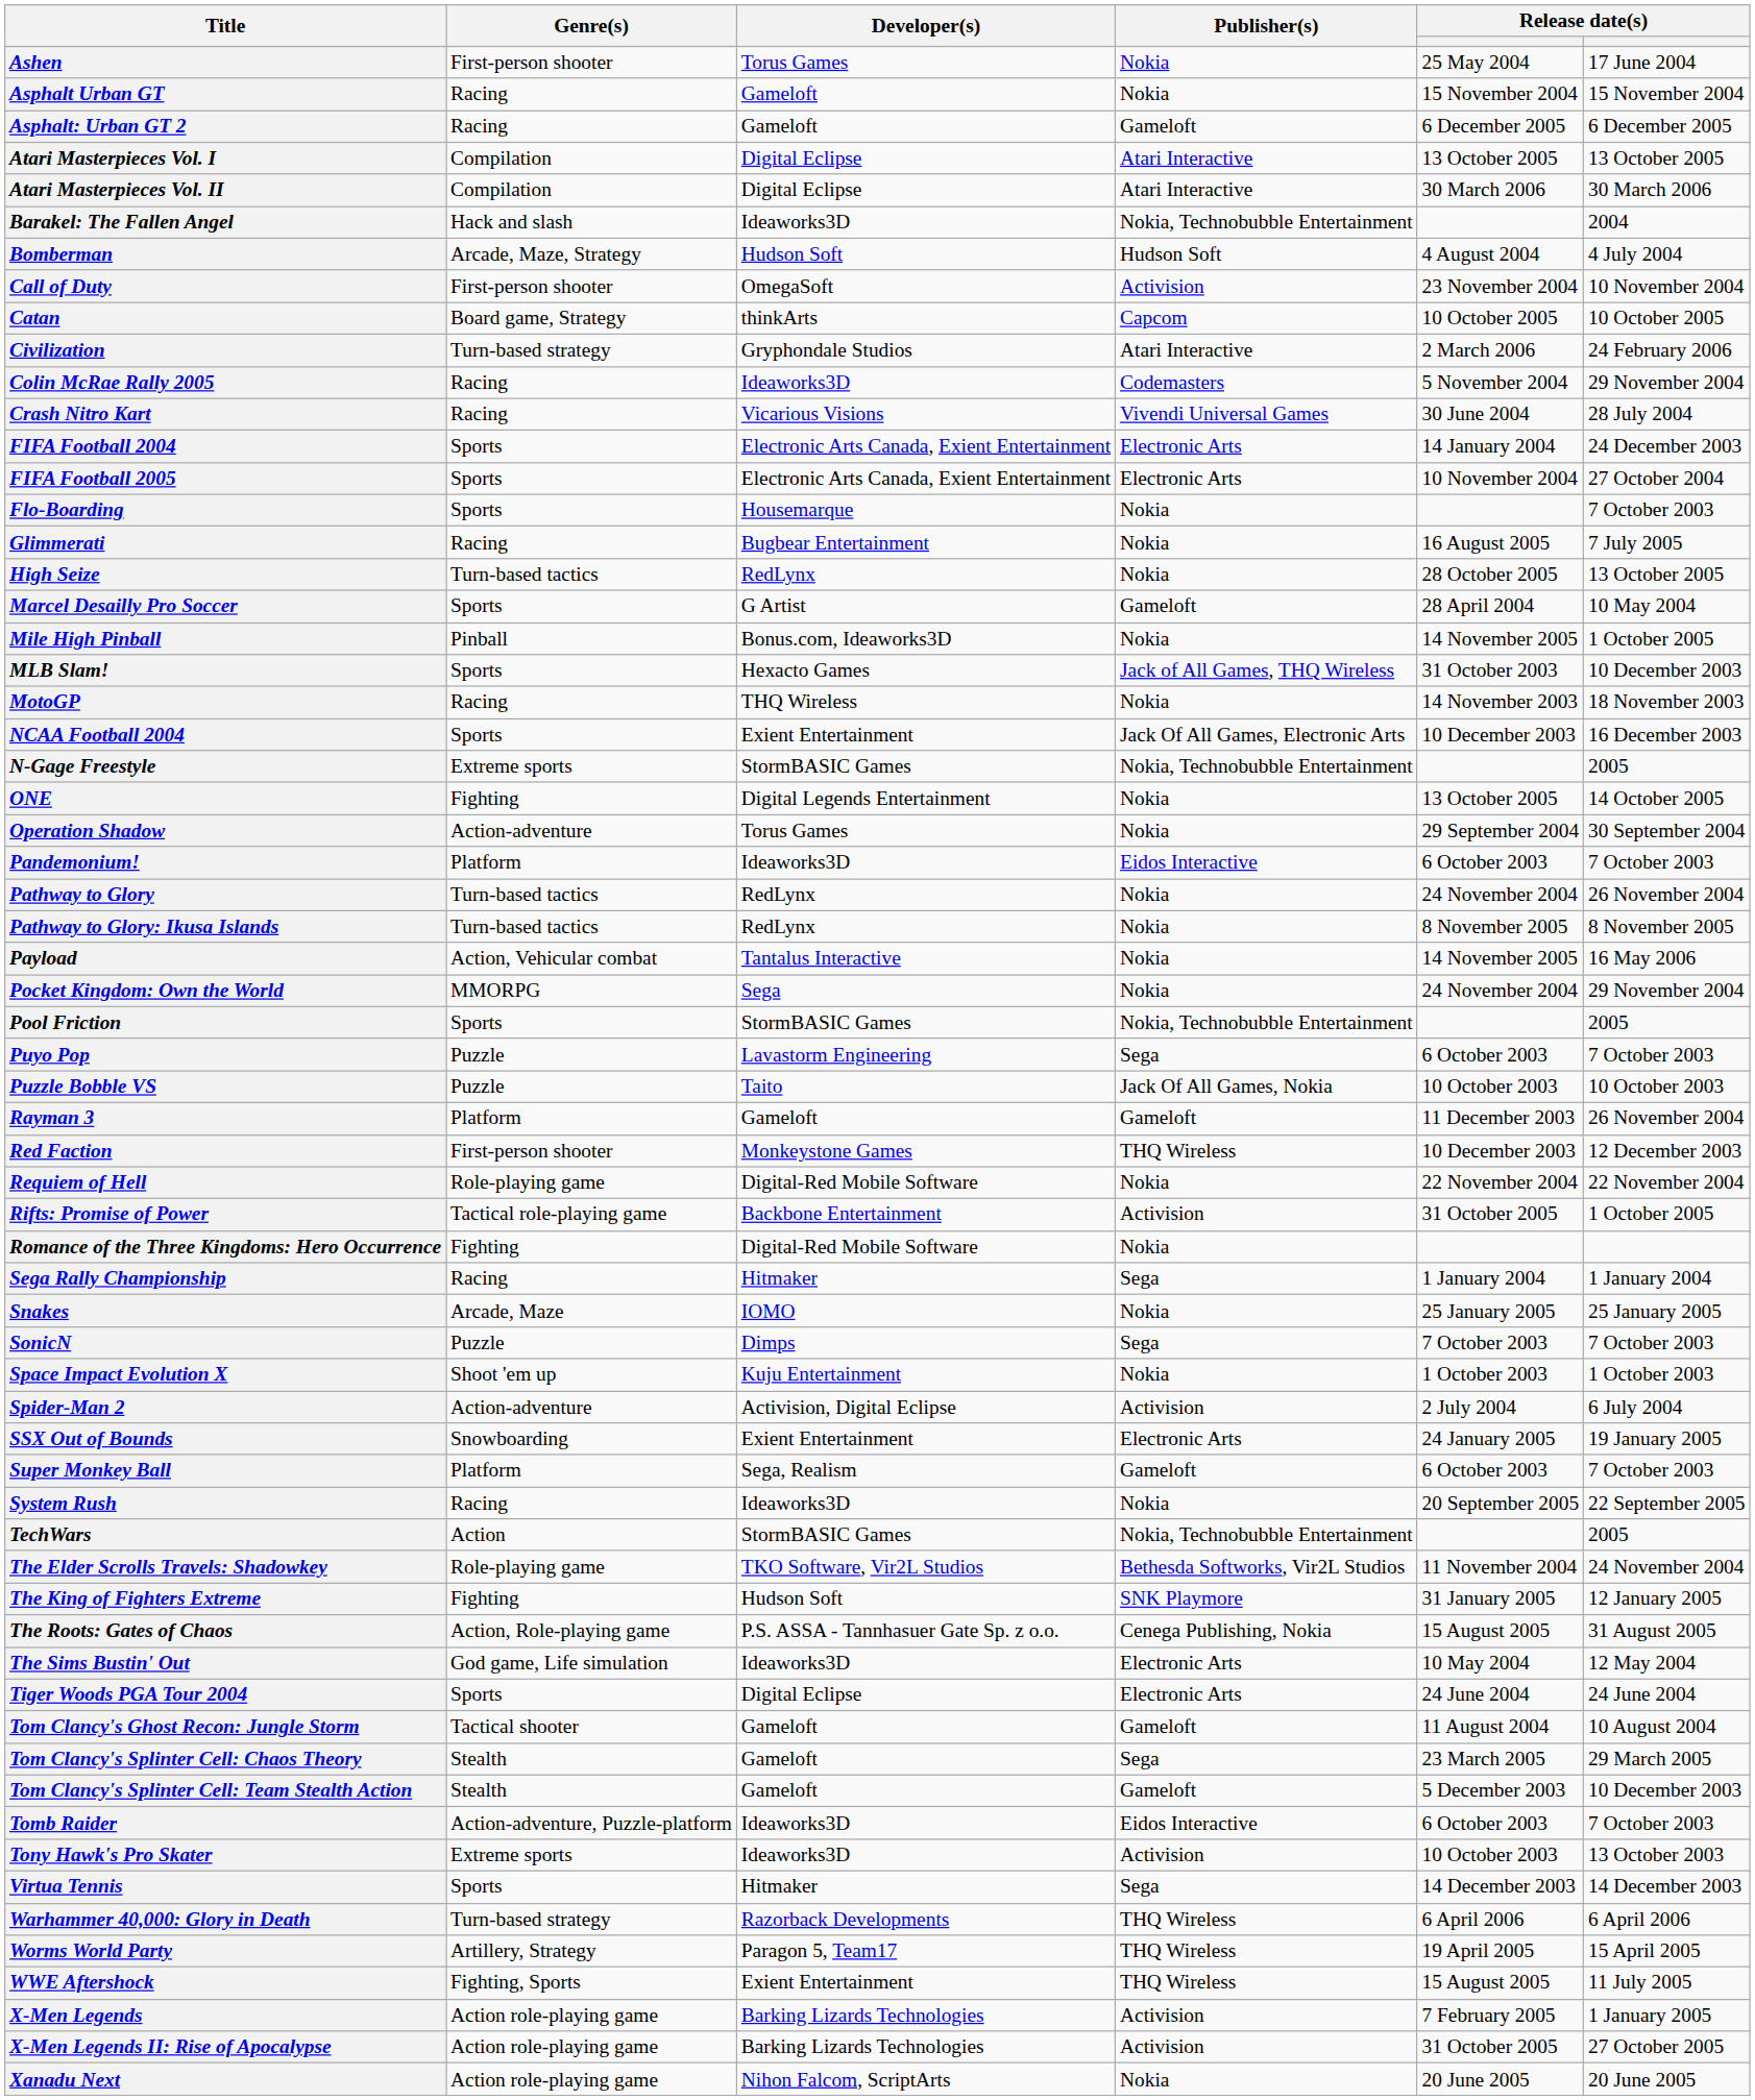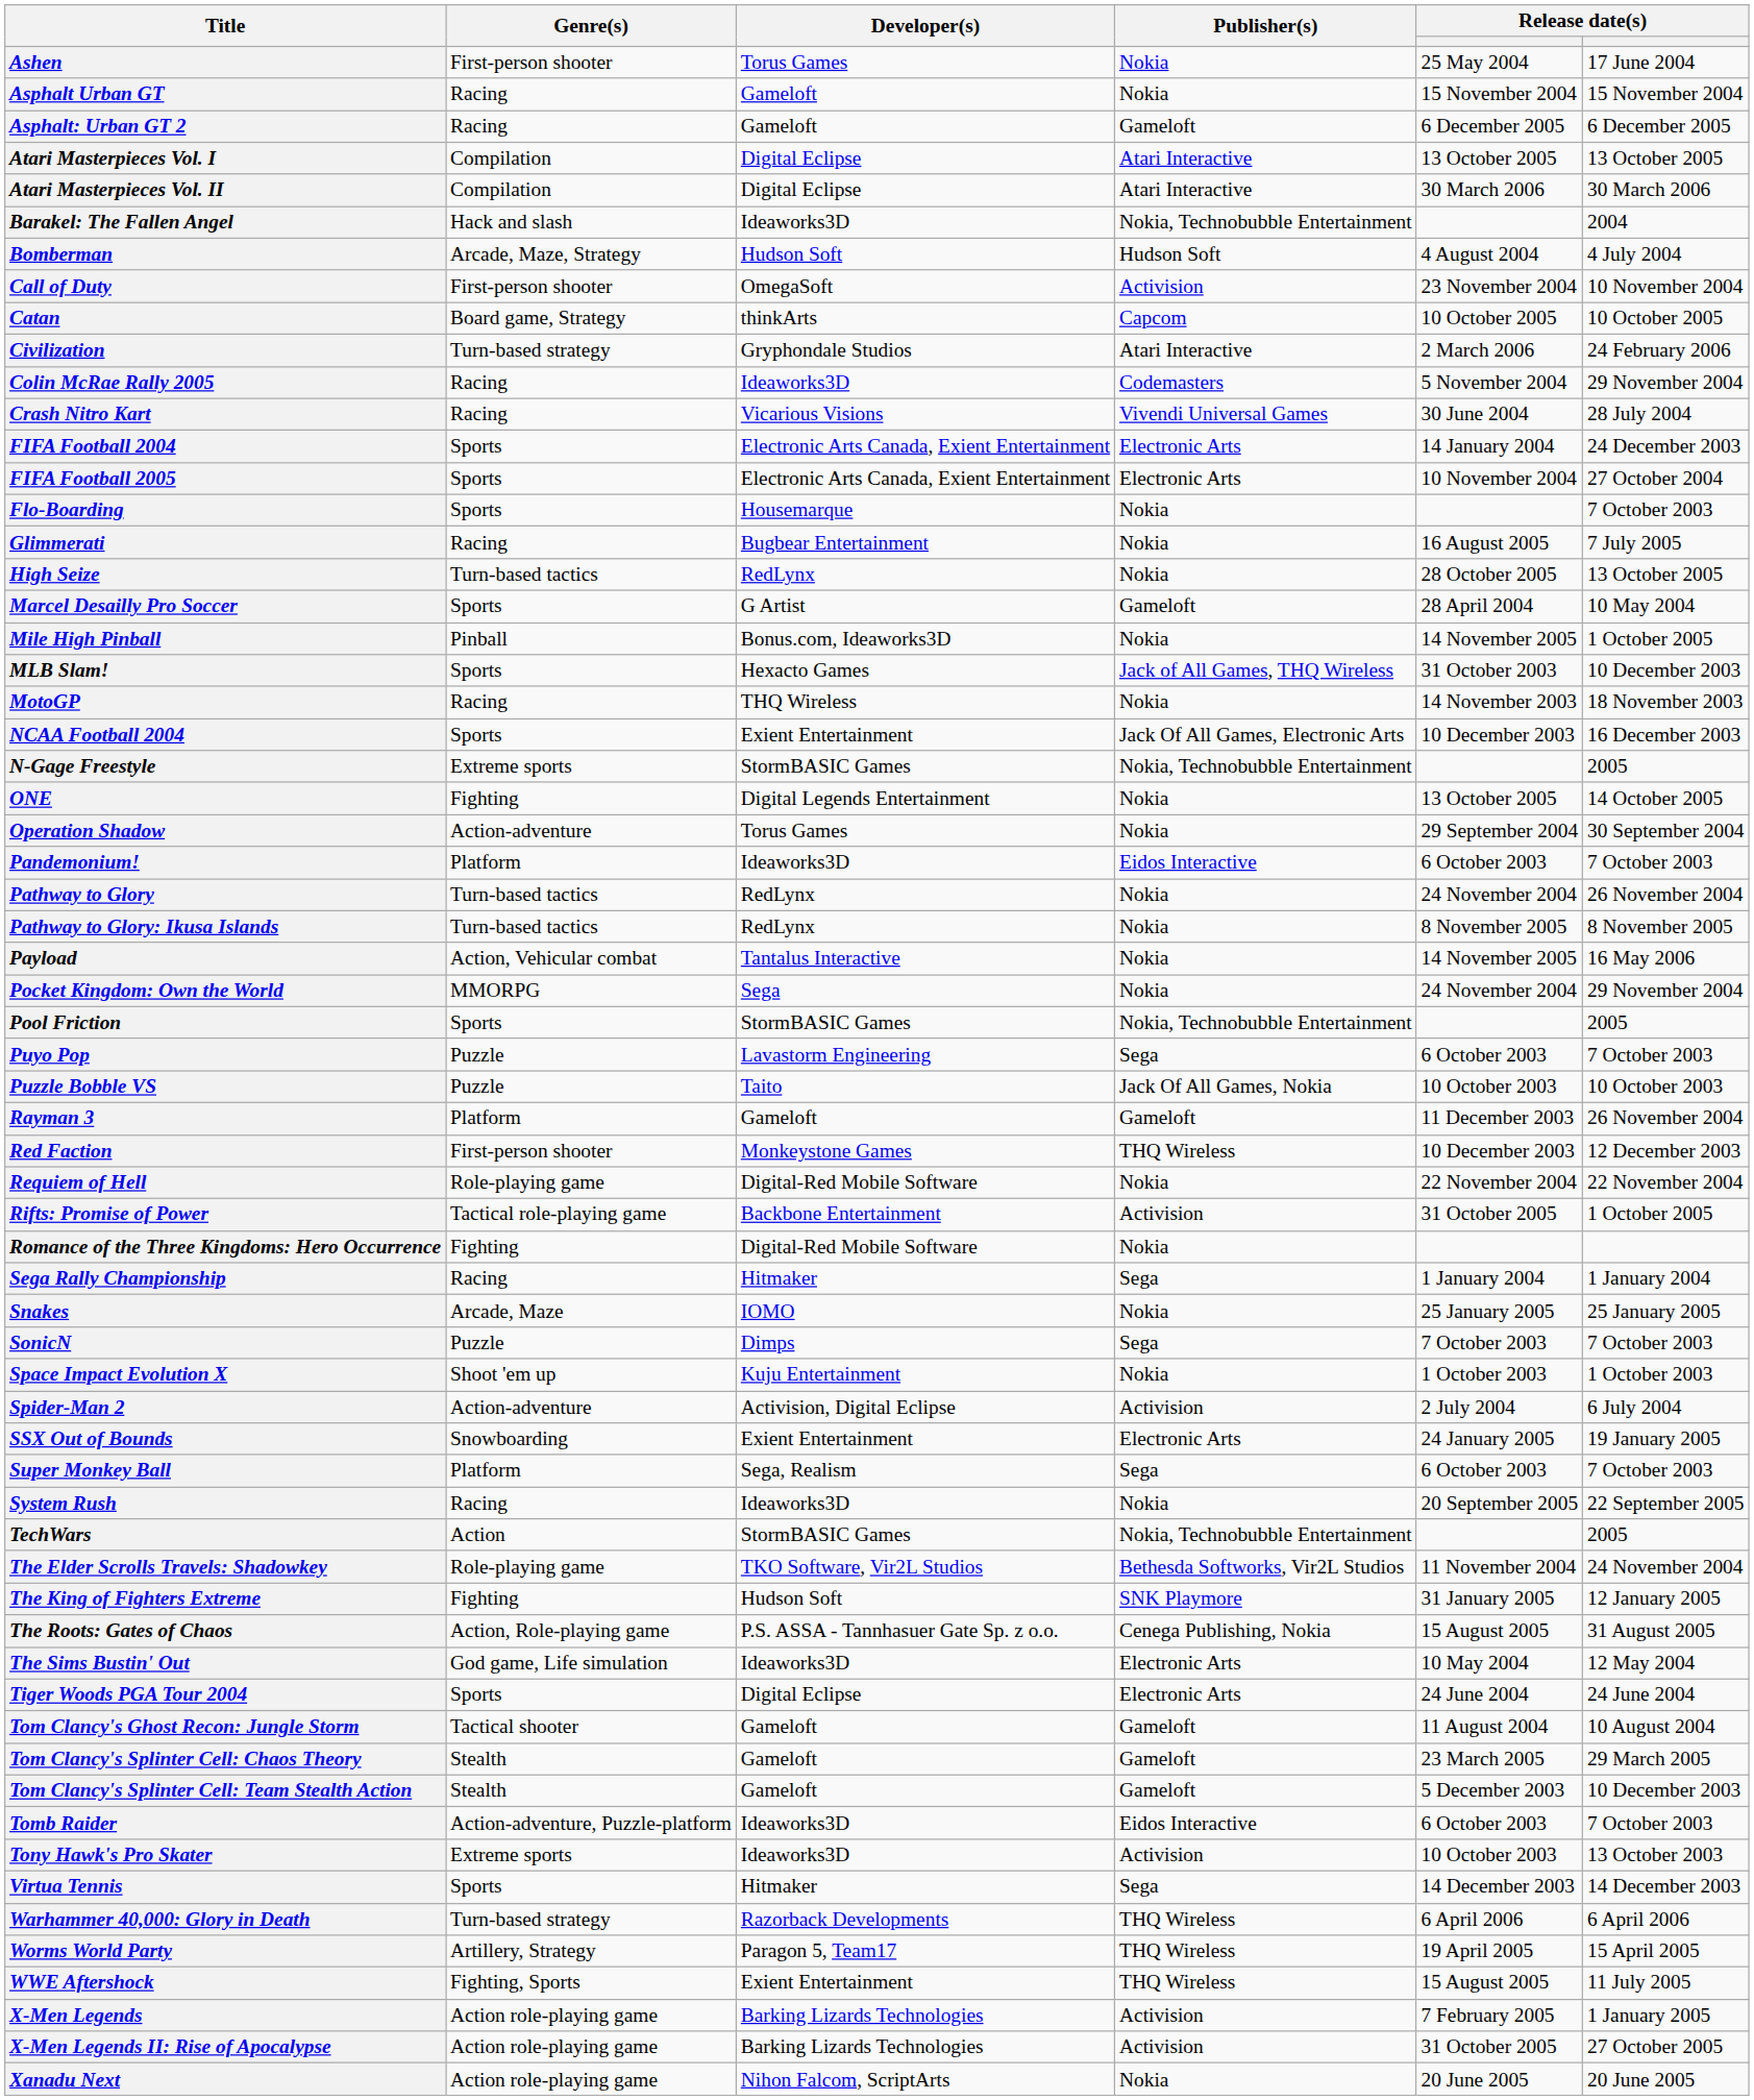Super Monkey Ball | Publisher(s): Gameloft -> Sega
Tom Clancy's Splinter Cell: Chaos Theory | Publisher(s): Sega -> Gameloft
